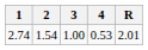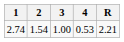2.74 | R: 2.01 -> 2.21
